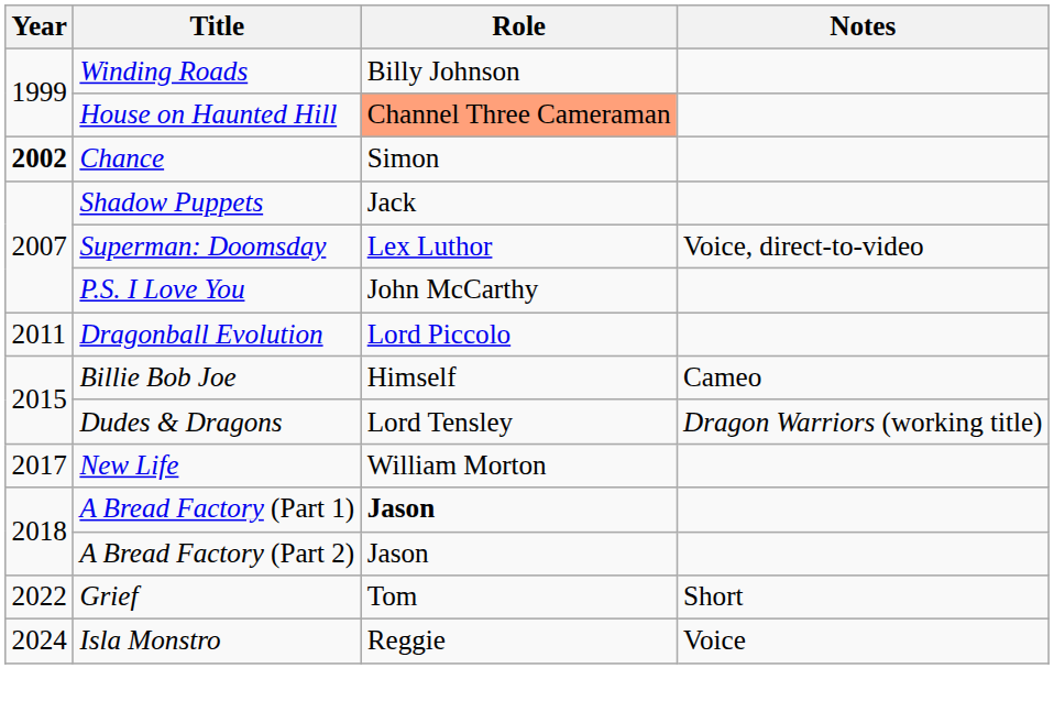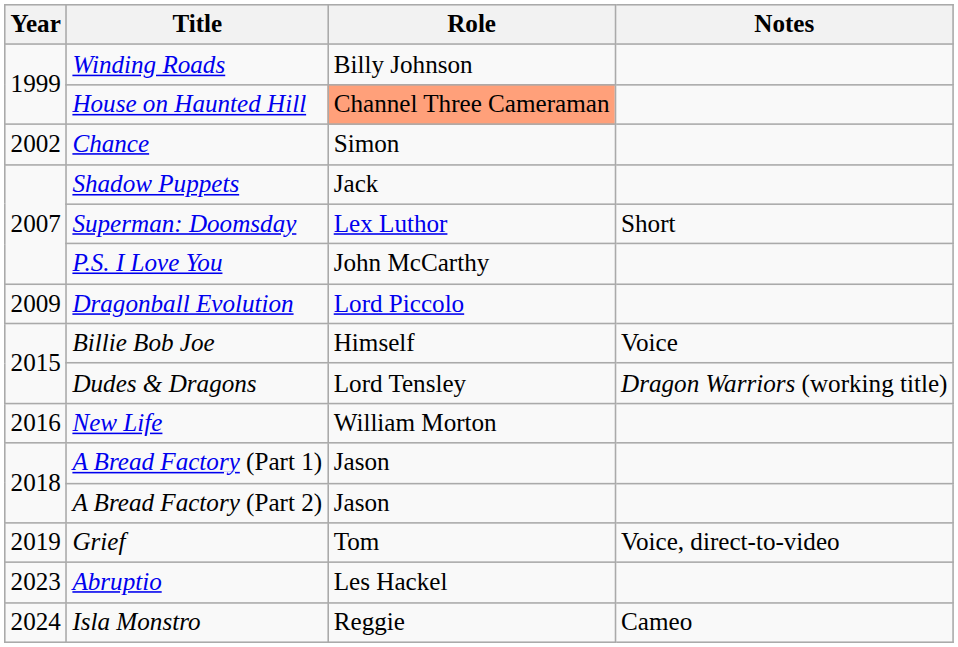Chance | Year: bold -> normal
Superman: Doomsday | Notes: Voice, direct-to-video -> Short
Dragonball Evolution | Year: 2011 -> 2009
Billie Bob Joe | Notes: Cameo -> Voice
New Life | Year: 2017 -> 2016
A Bread Factory (Part 1) | Role: bold -> normal
Grief | Year: 2022 -> 2019
Grief | Notes: Short -> Voice, direct-to-video
+ row: 2023 | Abruptio | Les Hackel
Isla Monstro | Notes: Voice -> Cameo
